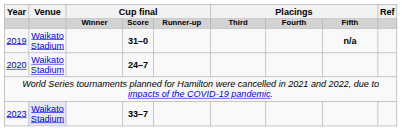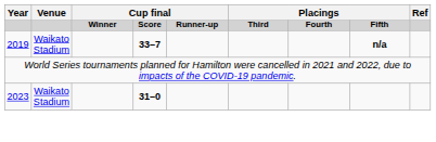2019 | column 4: 31–0 -> 33–7
- row: 2020 | Waikato Stadium | 24–7
2023 | Venue: lavender background -> no background
2023 | column 4: 33–7 -> 31–0
